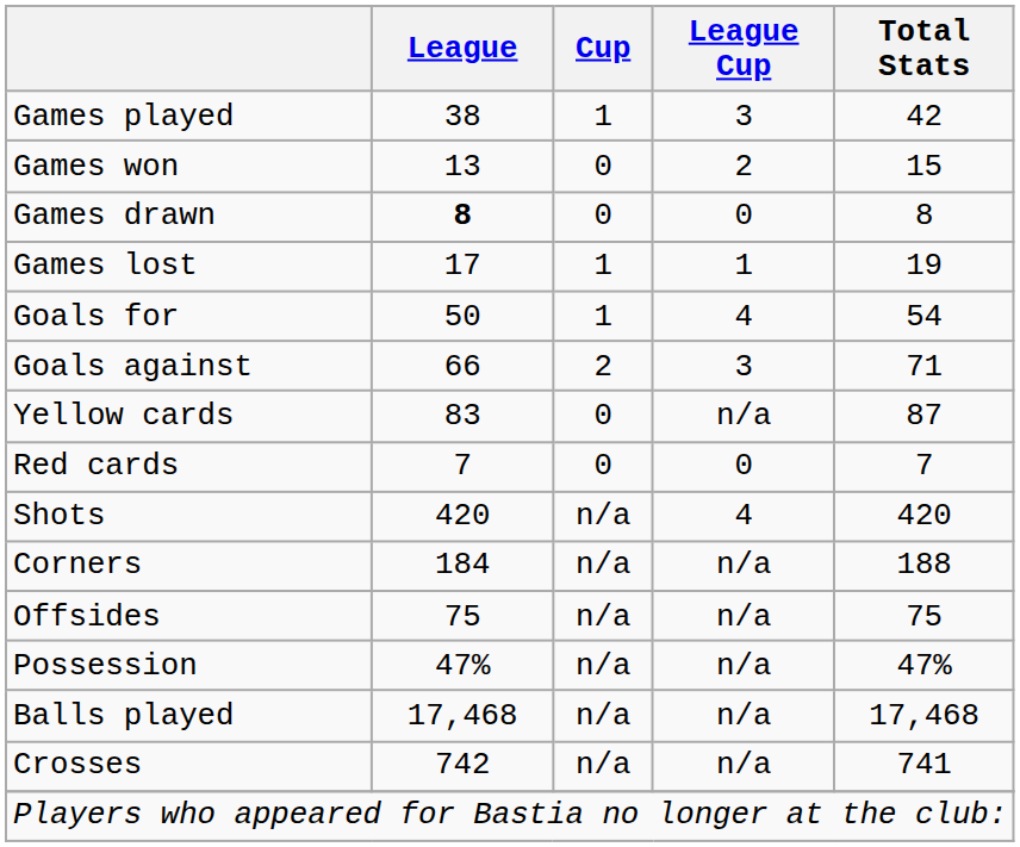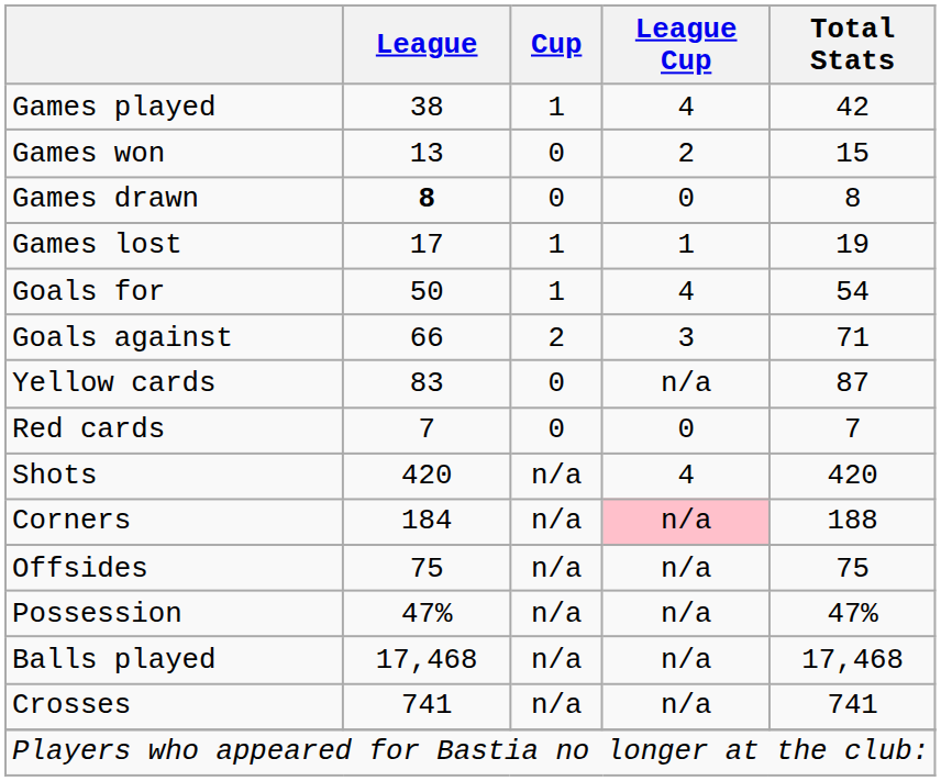Games played | League Cup: 3 -> 4
Corners | League Cup: no background -> pink background
Crosses | League: 742 -> 741
